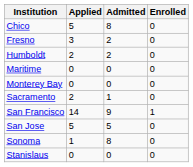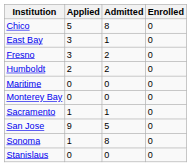+ row: East Bay | 3 | 1 | 0
Sacramento | Applied: 2 -> 1
- row: San Francisco | 14 | 9 | 1
San Jose | Applied: 5 -> 9
